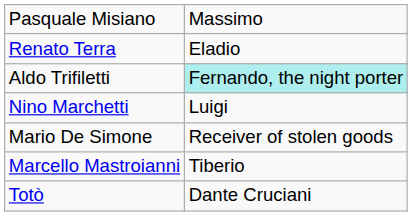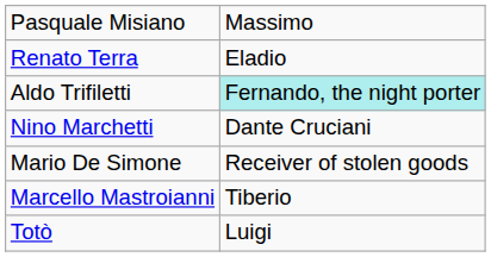Nino Marchetti | column 2: Luigi -> Dante Cruciani
Totò | column 2: Dante Cruciani -> Luigi
